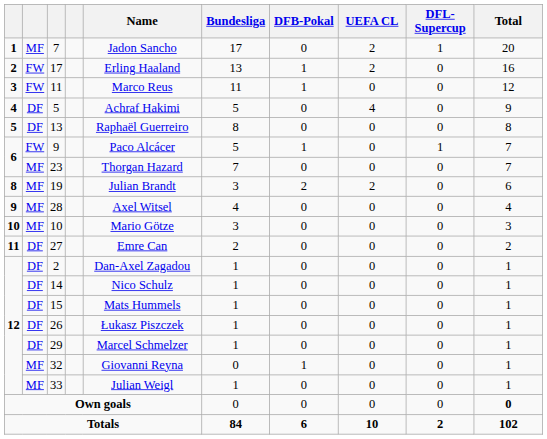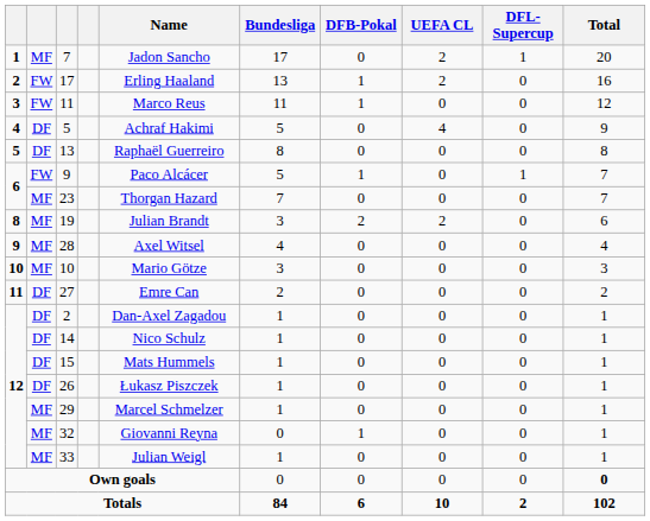29 | column 2: DF -> MF
